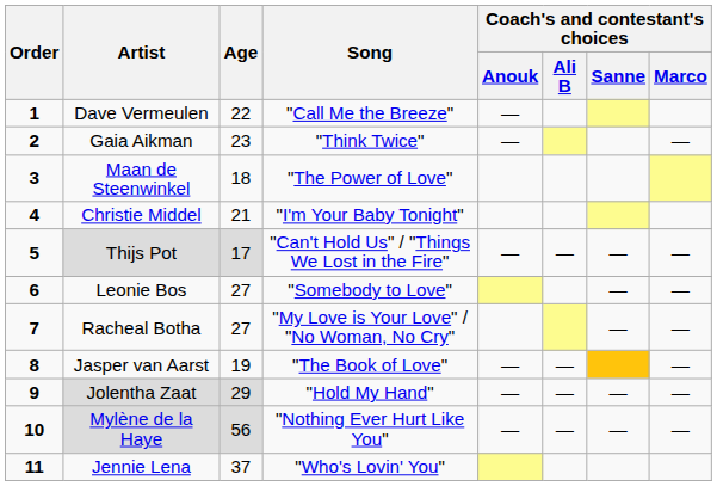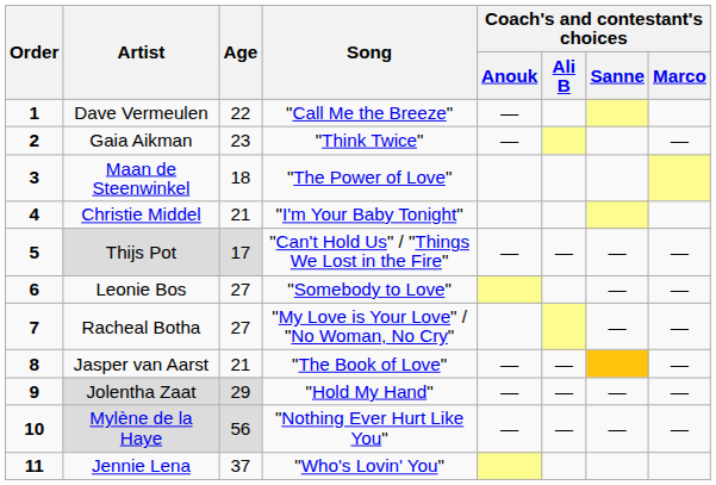Jasper van Aarst | Age: 19 -> 21
